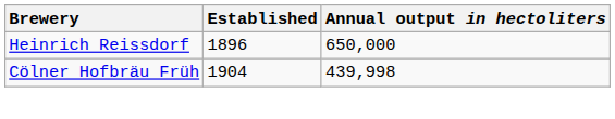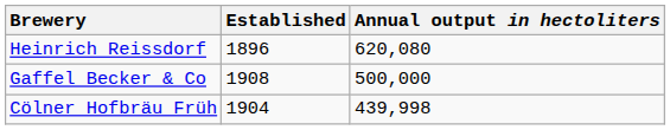Heinrich Reissdorf | Annual output in hectoliters: 650,000 -> 620,080
+ row: Gaffel Becker & Co | 1908 | 500,000
